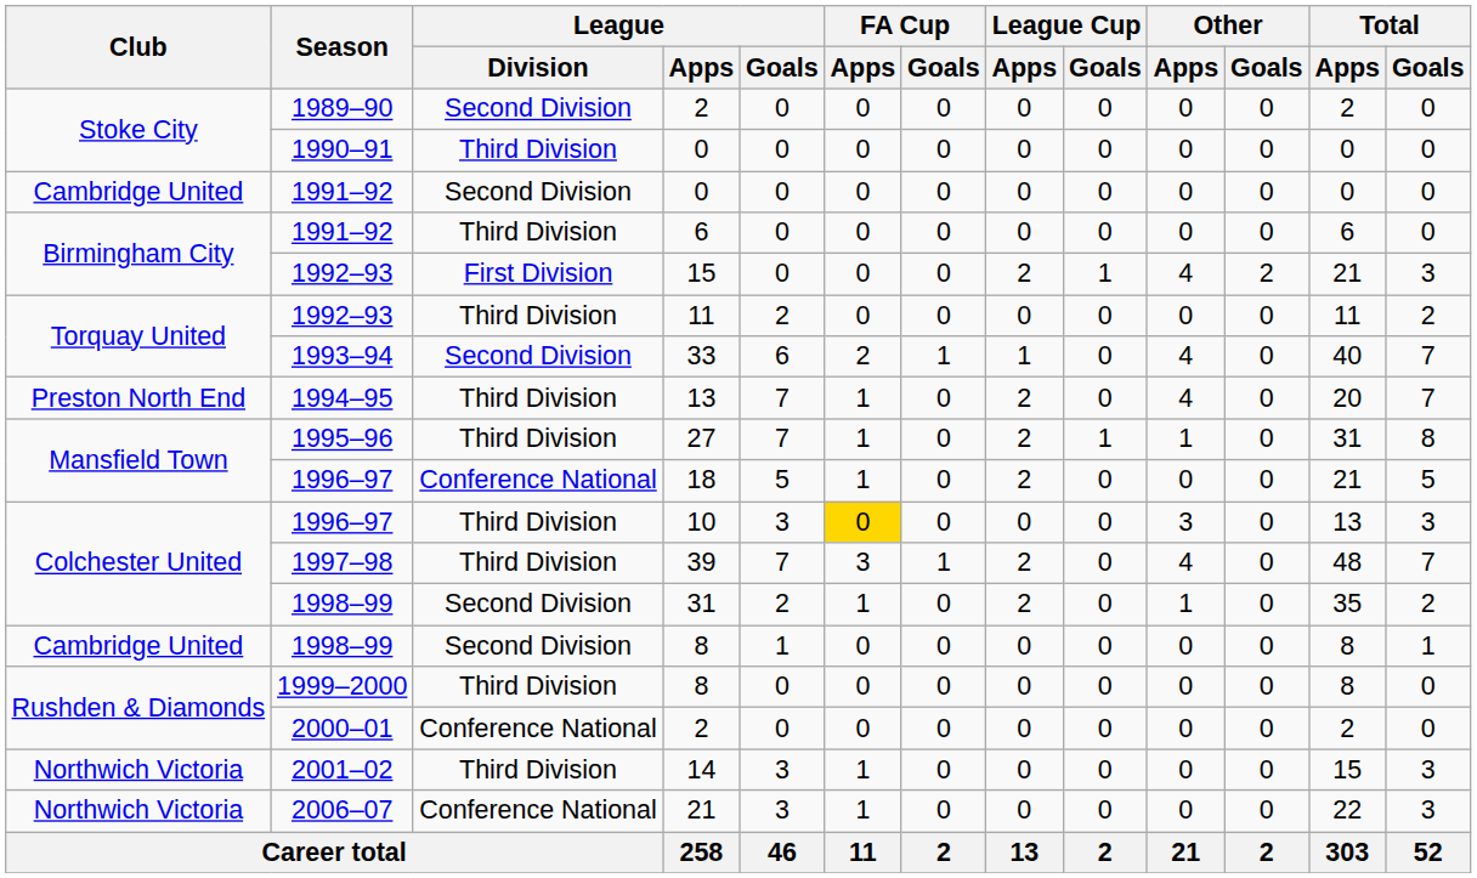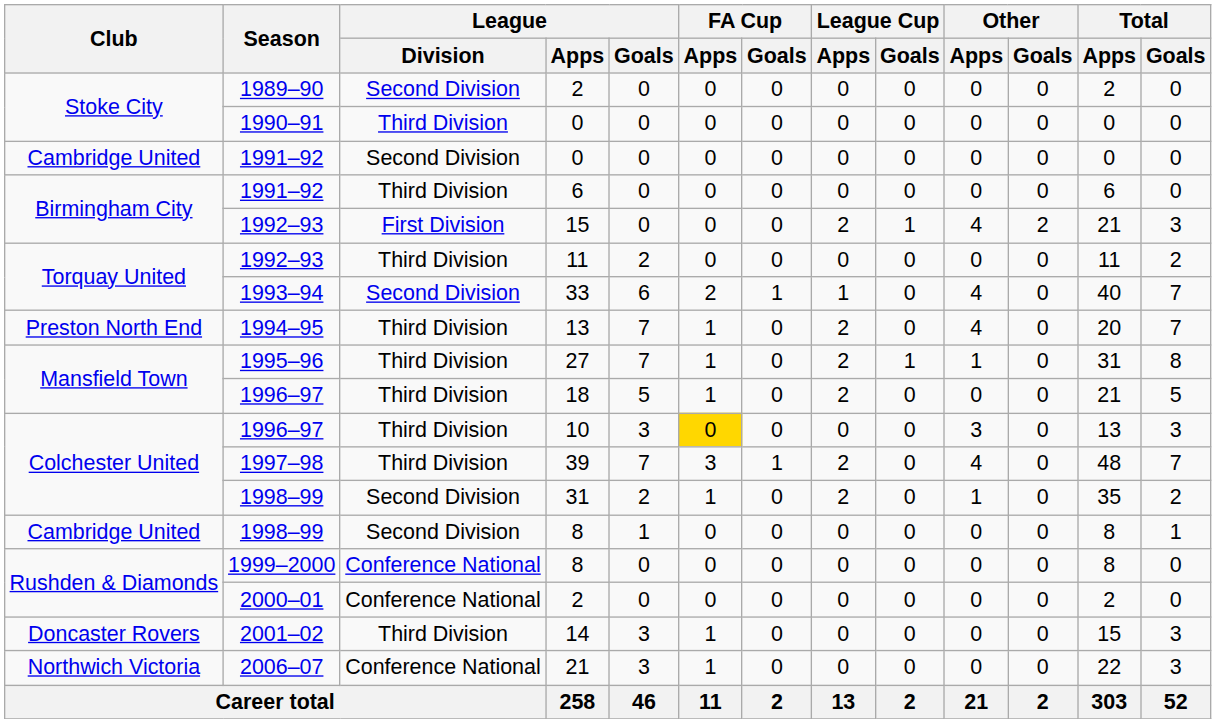18 | League / Division: Conference National -> Third Division
1999–2000 / 8 | League / Division: Third Division -> Conference National
14 | Club: Northwich Victoria -> Doncaster Rovers
